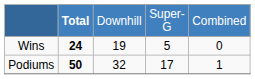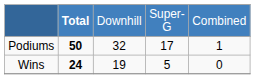rows swapped: Wins <-> Podiums
